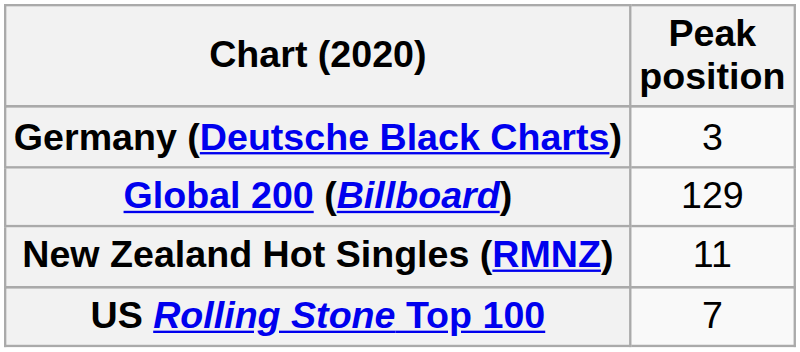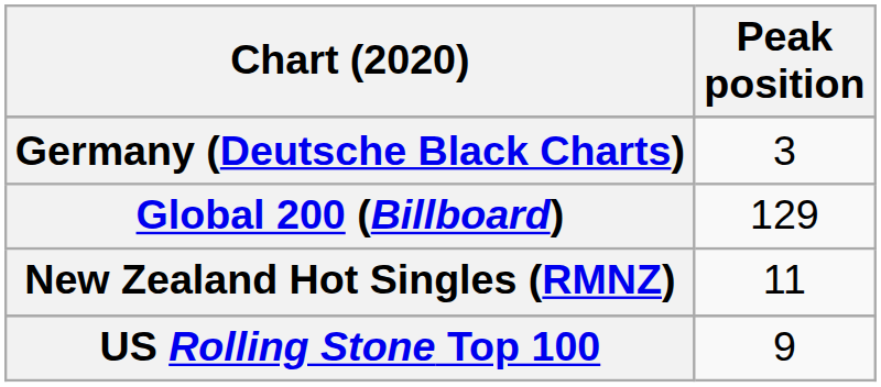US Rolling Stone Top 100 | Peak position: 7 -> 9
